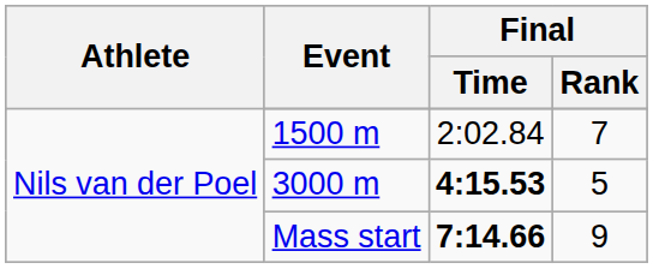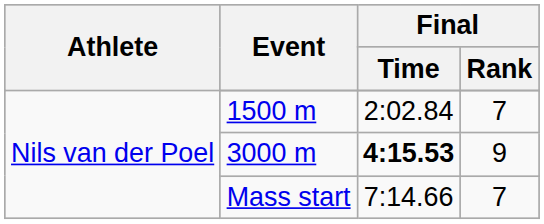3000 m | Final / Rank: 5 -> 9
Mass start | Final / Time: bold -> normal
Mass start | Final / Rank: 9 -> 7
